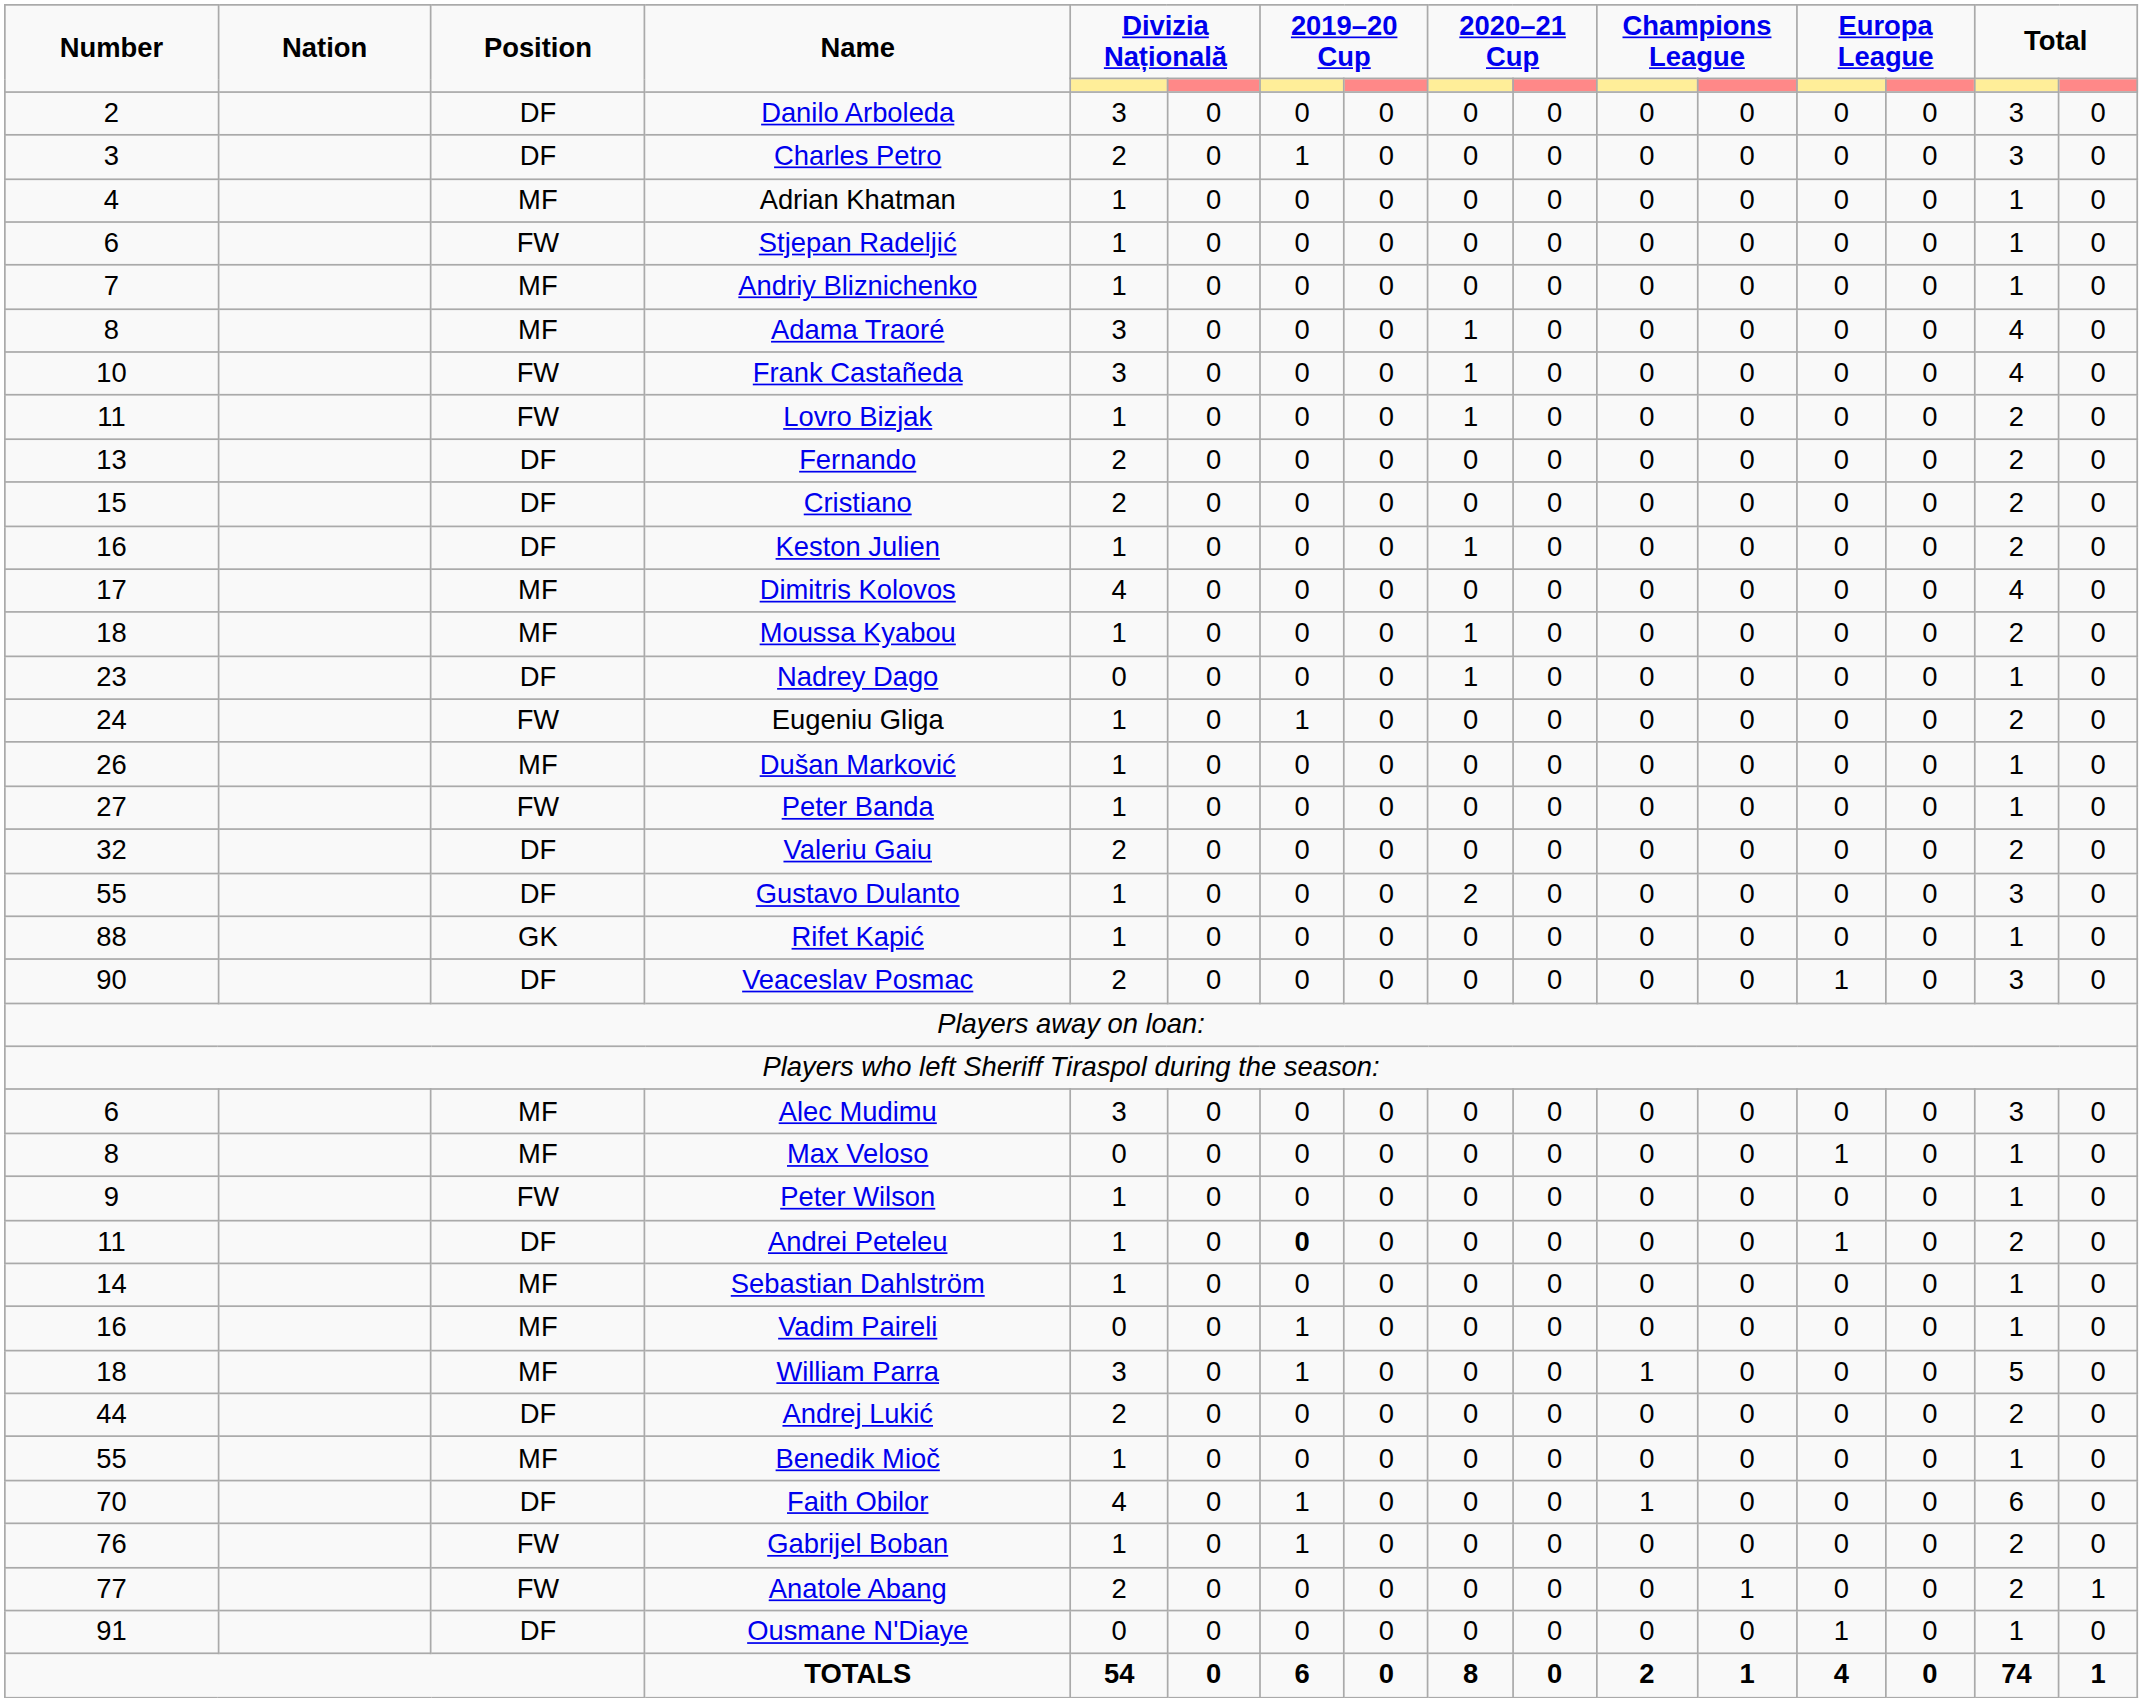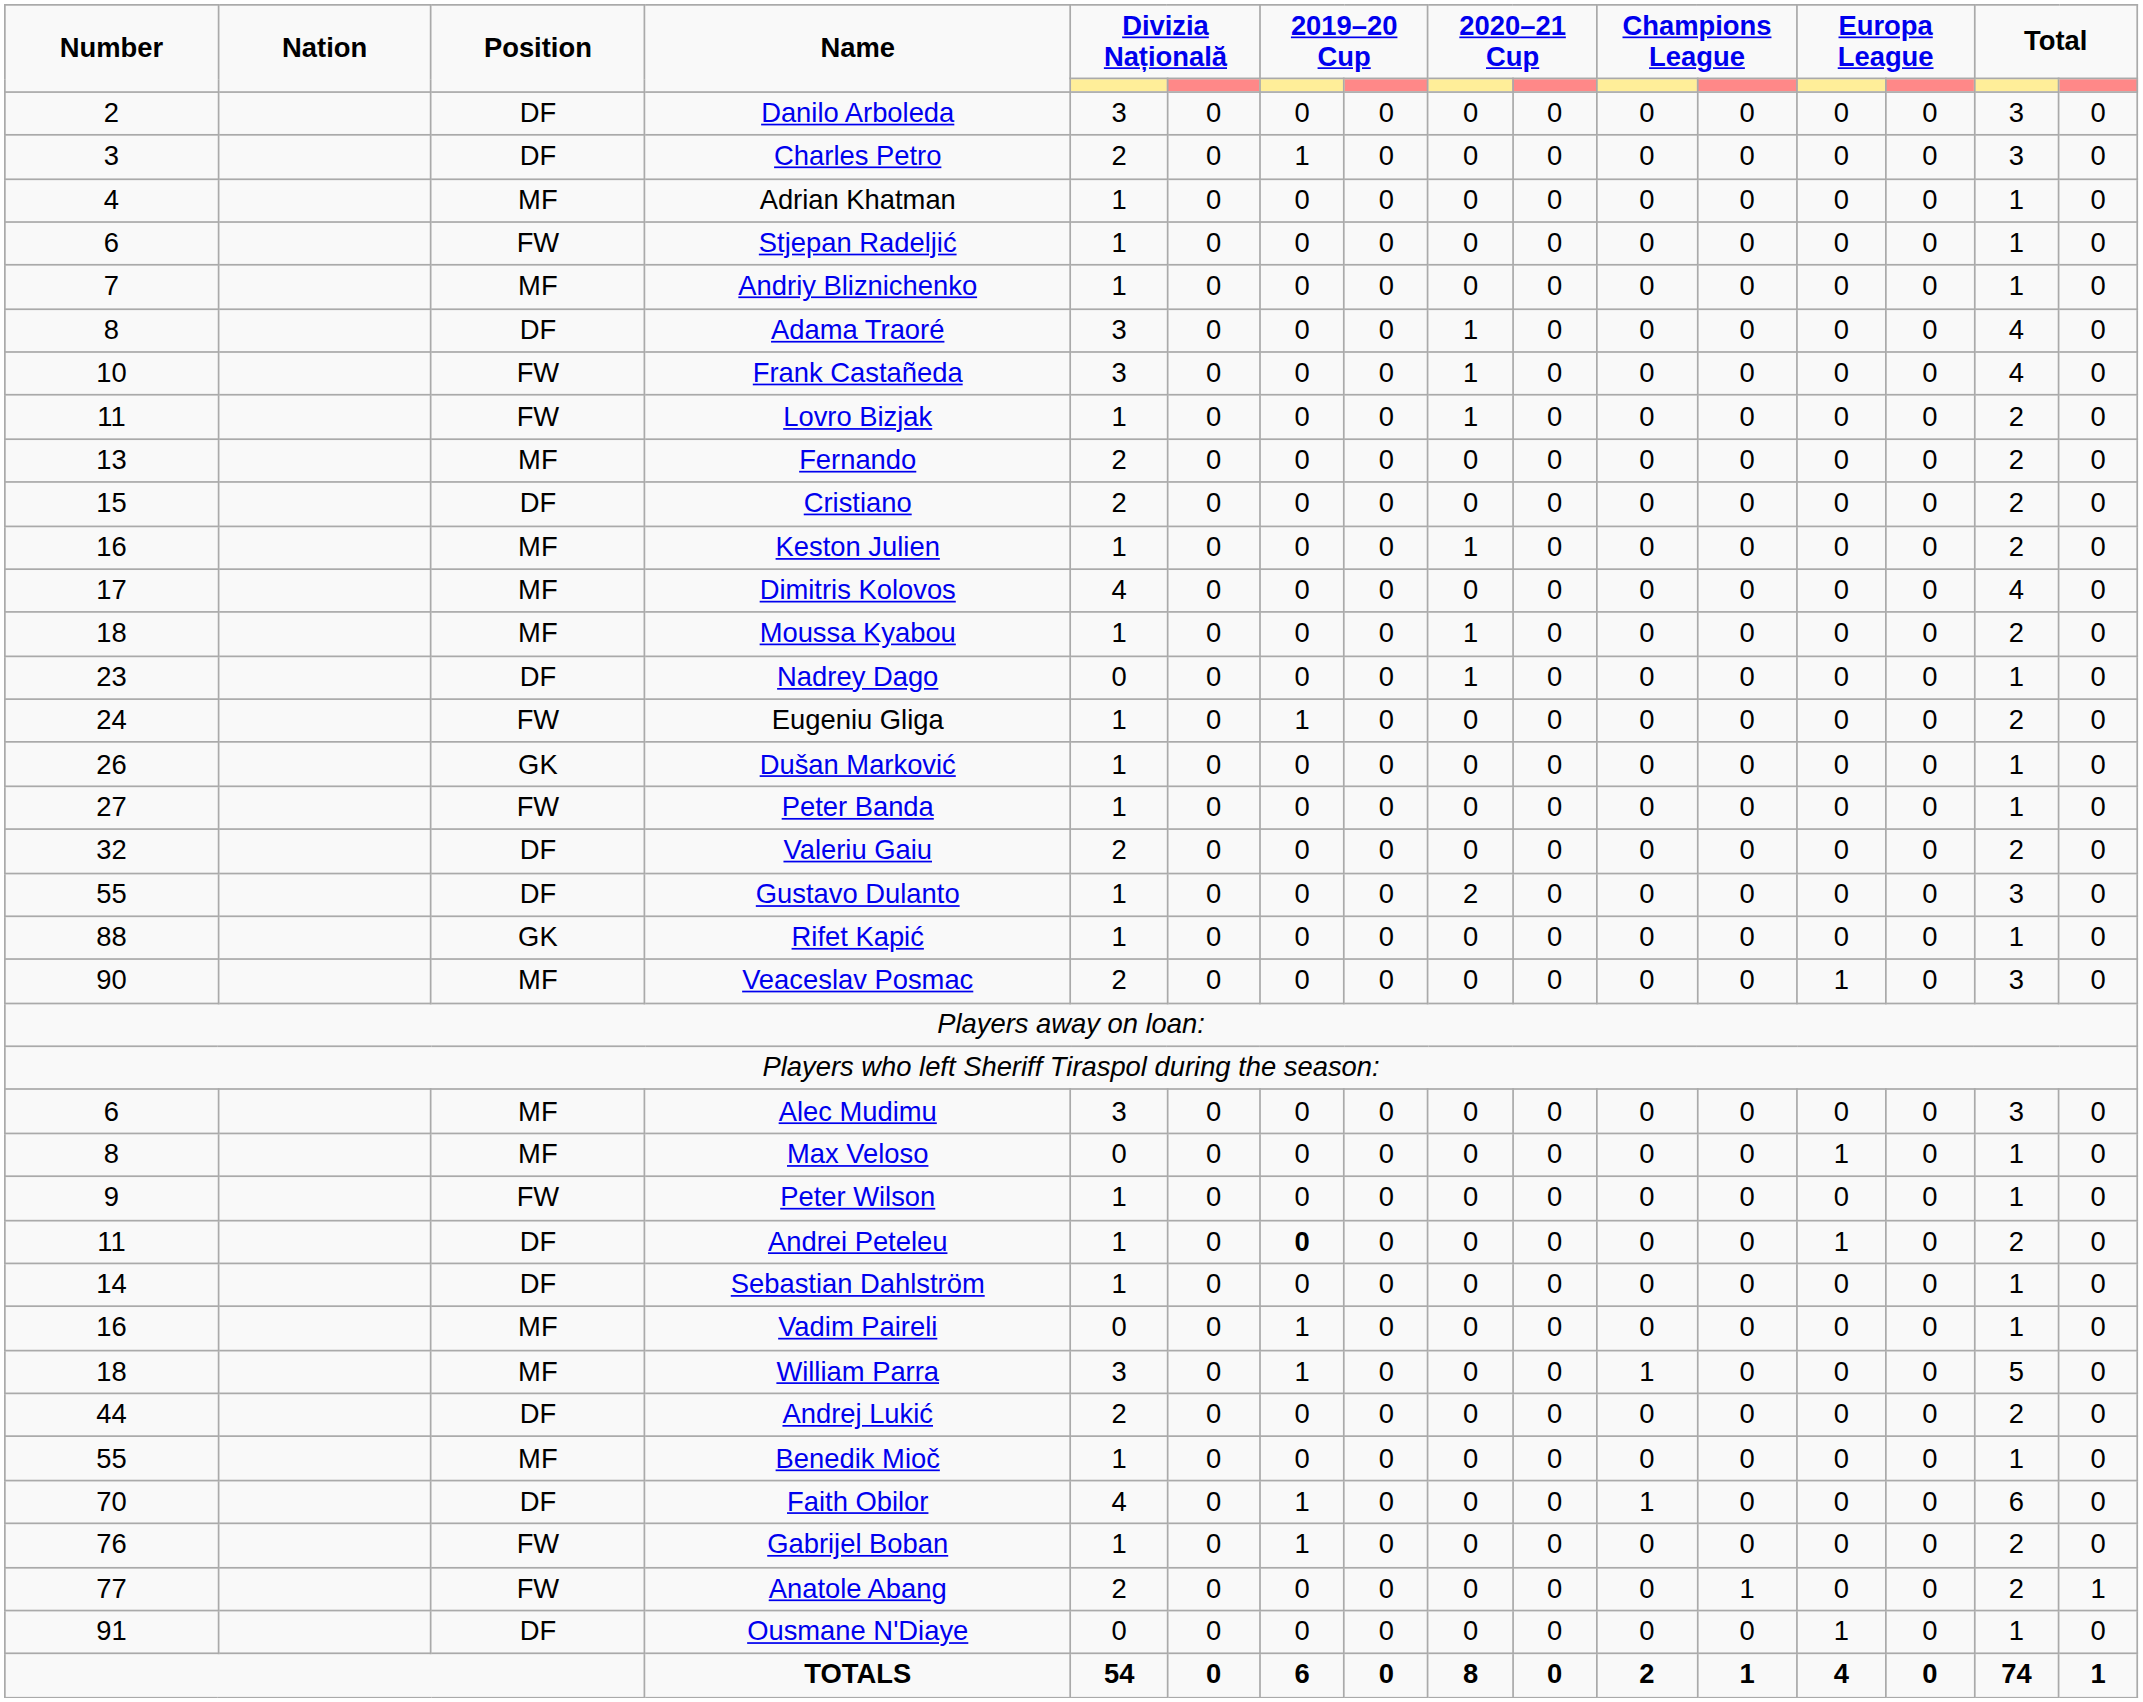Adama Traoré | Position: MF -> DF
Fernando | Position: DF -> MF
Keston Julien | Position: DF -> MF
Dušan Marković | Position: MF -> GK
Veaceslav Posmac | Position: DF -> MF
Sebastian Dahlström | Position: MF -> DF
